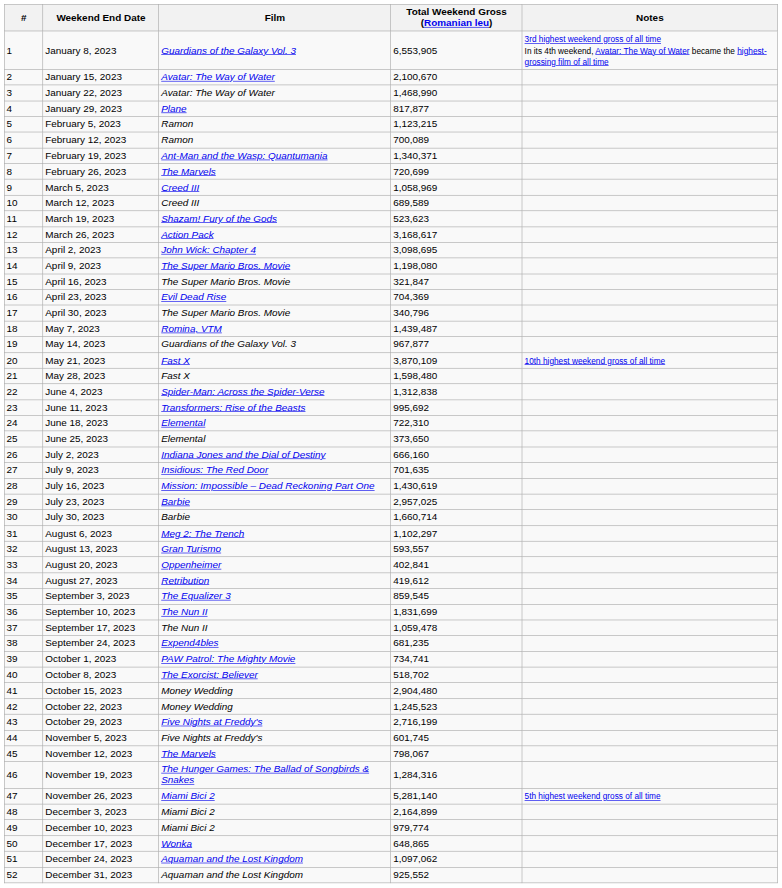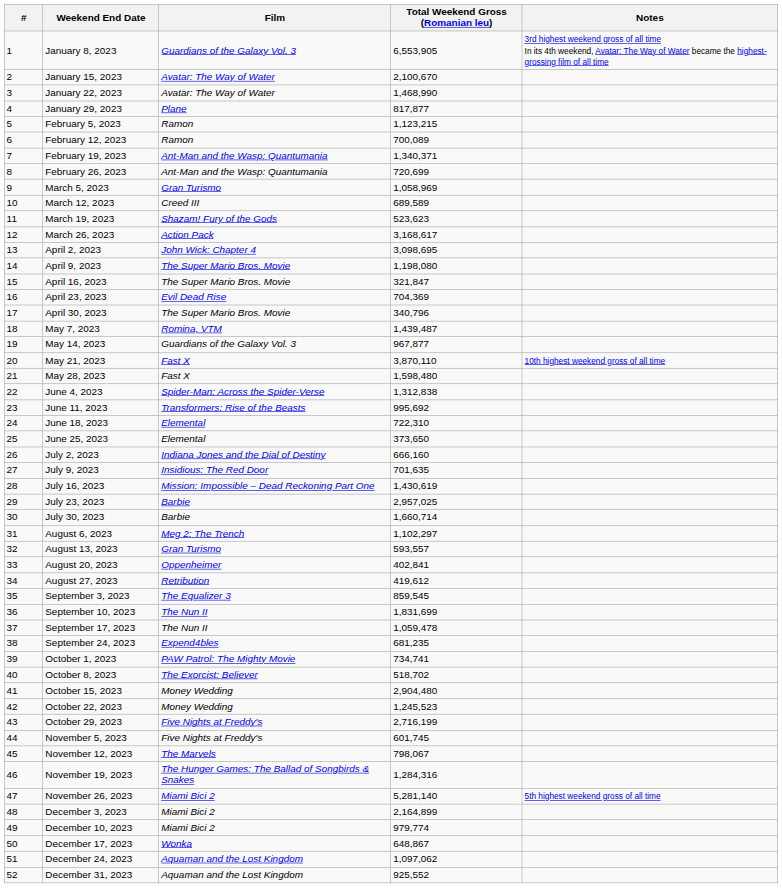February 26, 2023 | Film: The Marvels -> Ant-Man and the Wasp: Quantumania
March 5, 2023 | Film: Creed III -> Gran Turismo
May 21, 2023 | Total Weekend Gross (Romanian leu): 3,870,109 -> 3,870,110
December 17, 2023 | Total Weekend Gross (Romanian leu): 648,865 -> 648,867
